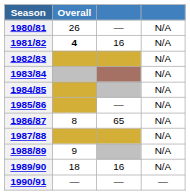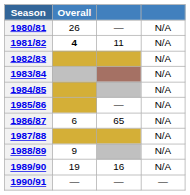1981/82 | column 3: 16 -> 11
1986/87 | Overall: 8 -> 6
1989/90 | Overall: 18 -> 19
